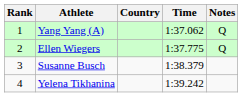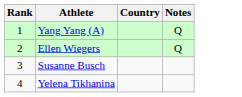- column: Time | 1:37.062 | 1:37.775 | 1:38.379 | 1:39.242
